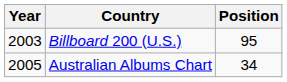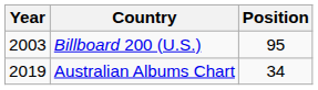Australian Albums Chart | Year: 2005 -> 2019
